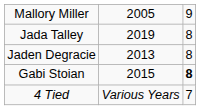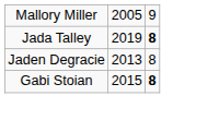Jada Talley | column 3: normal -> bold
- row: 4 Tied | Various Years | 7
